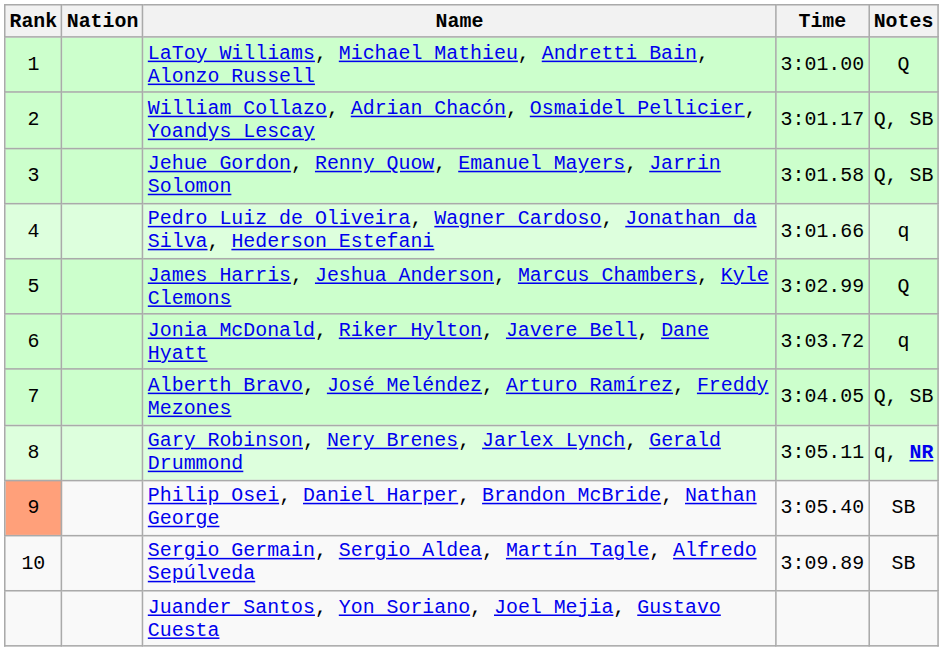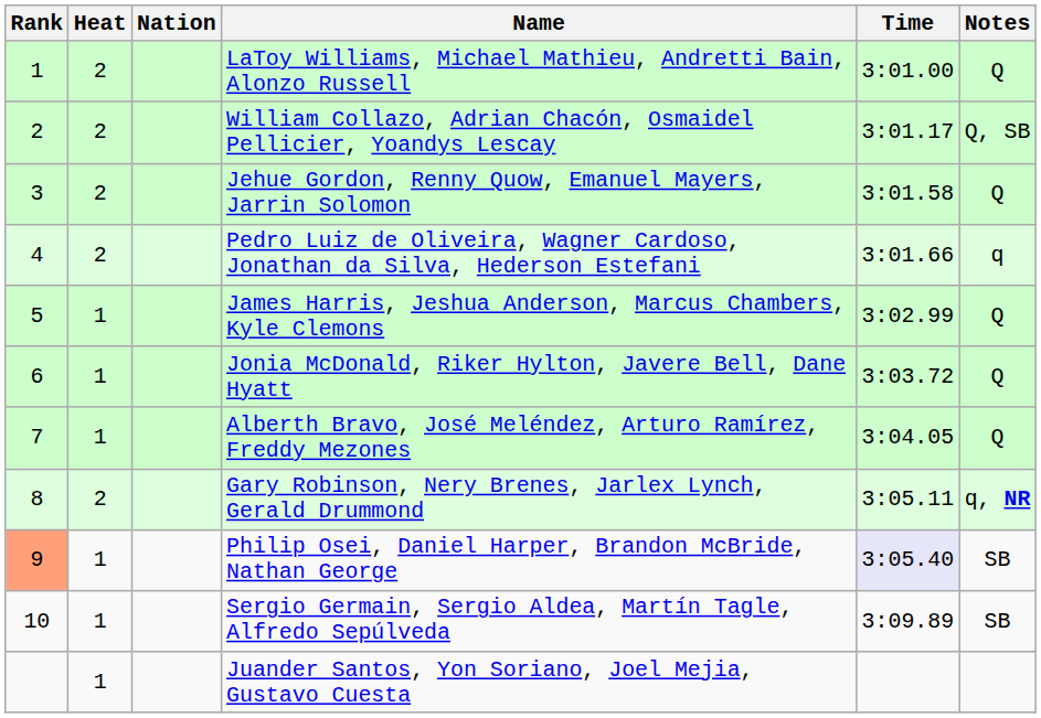+ column: Heat | 2 | 2 | 2 | 2 | 1 | 1 | 1 | 2 | 1 | 1 | 1
Jehue Gordon, Renny Quow, Emanuel Mayers, Jarrin Solomon | Notes: Q, SB -> Q
Jonia McDonald, Riker Hylton, Javere Bell, Dane Hyatt | Notes: q -> Q
Alberth Bravo, José Meléndez, Arturo Ramírez, Freddy Mezones | Notes: Q, SB -> Q
Philip Osei, Daniel Harper, Brandon McBride, Nathan George | Time: no background -> lavender background
